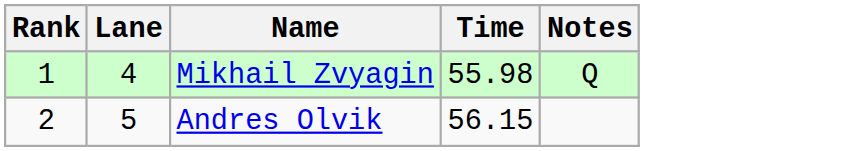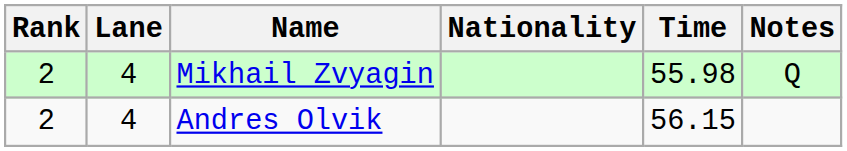+ column: Nationality
Mikhail Zvyagin | Rank: 1 -> 2
Andres Olvik | Lane: 5 -> 4
